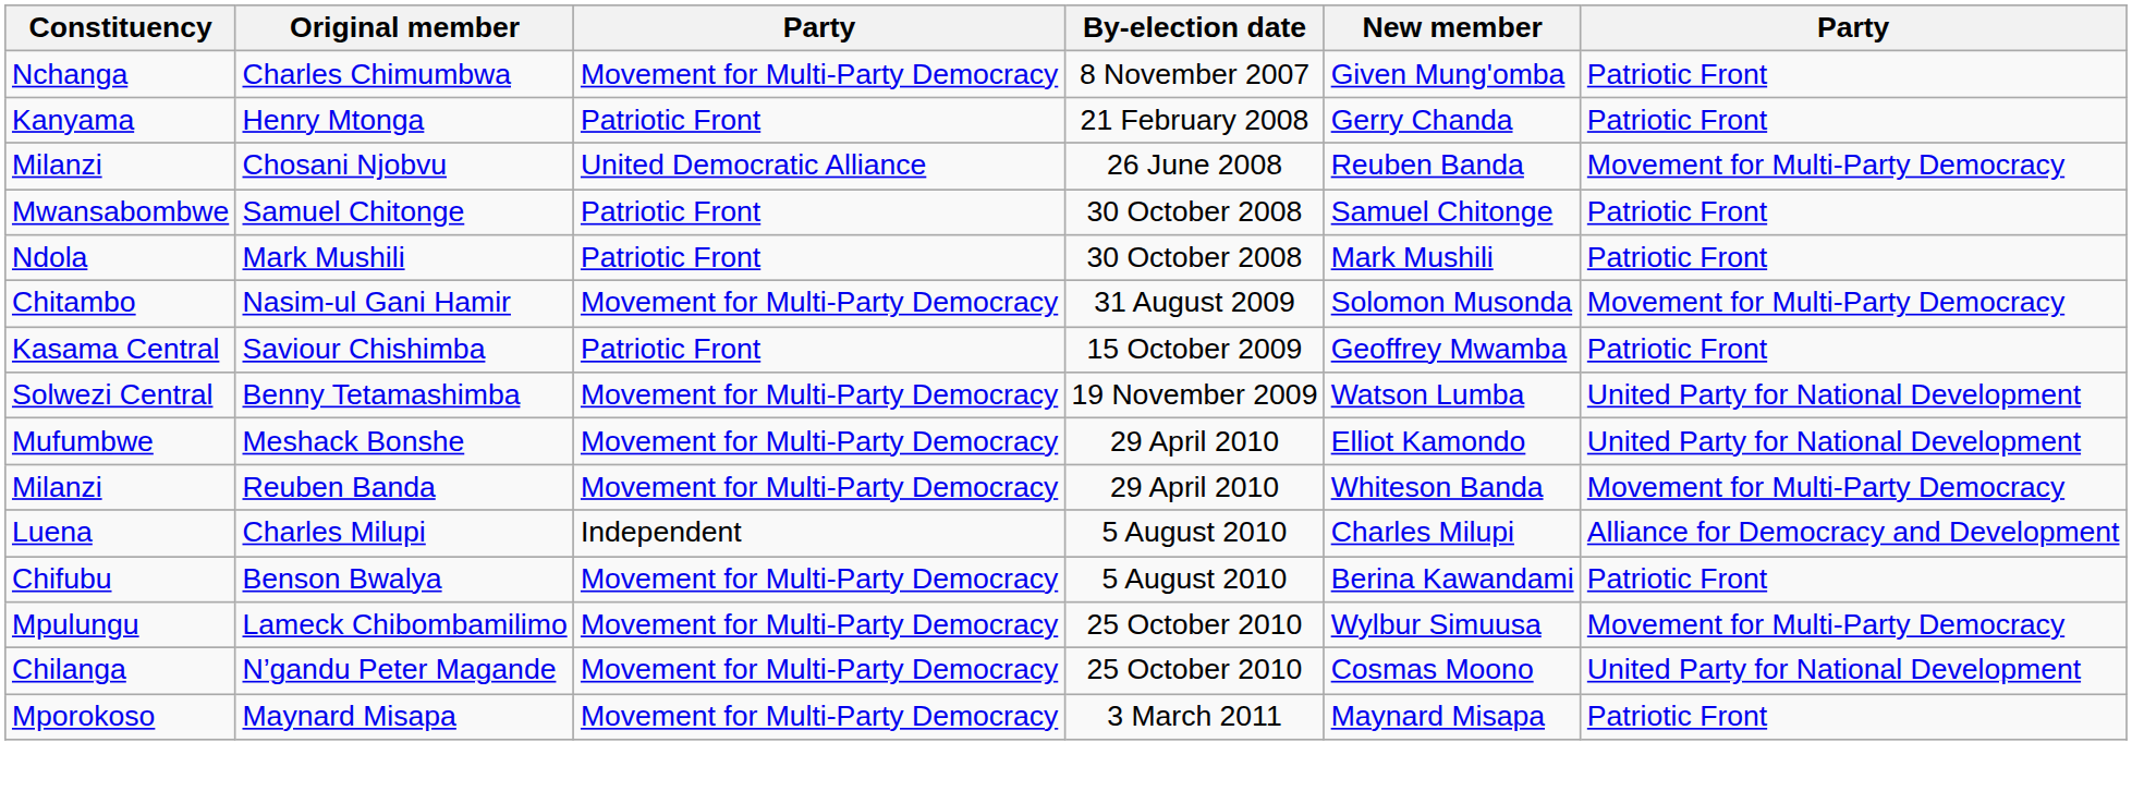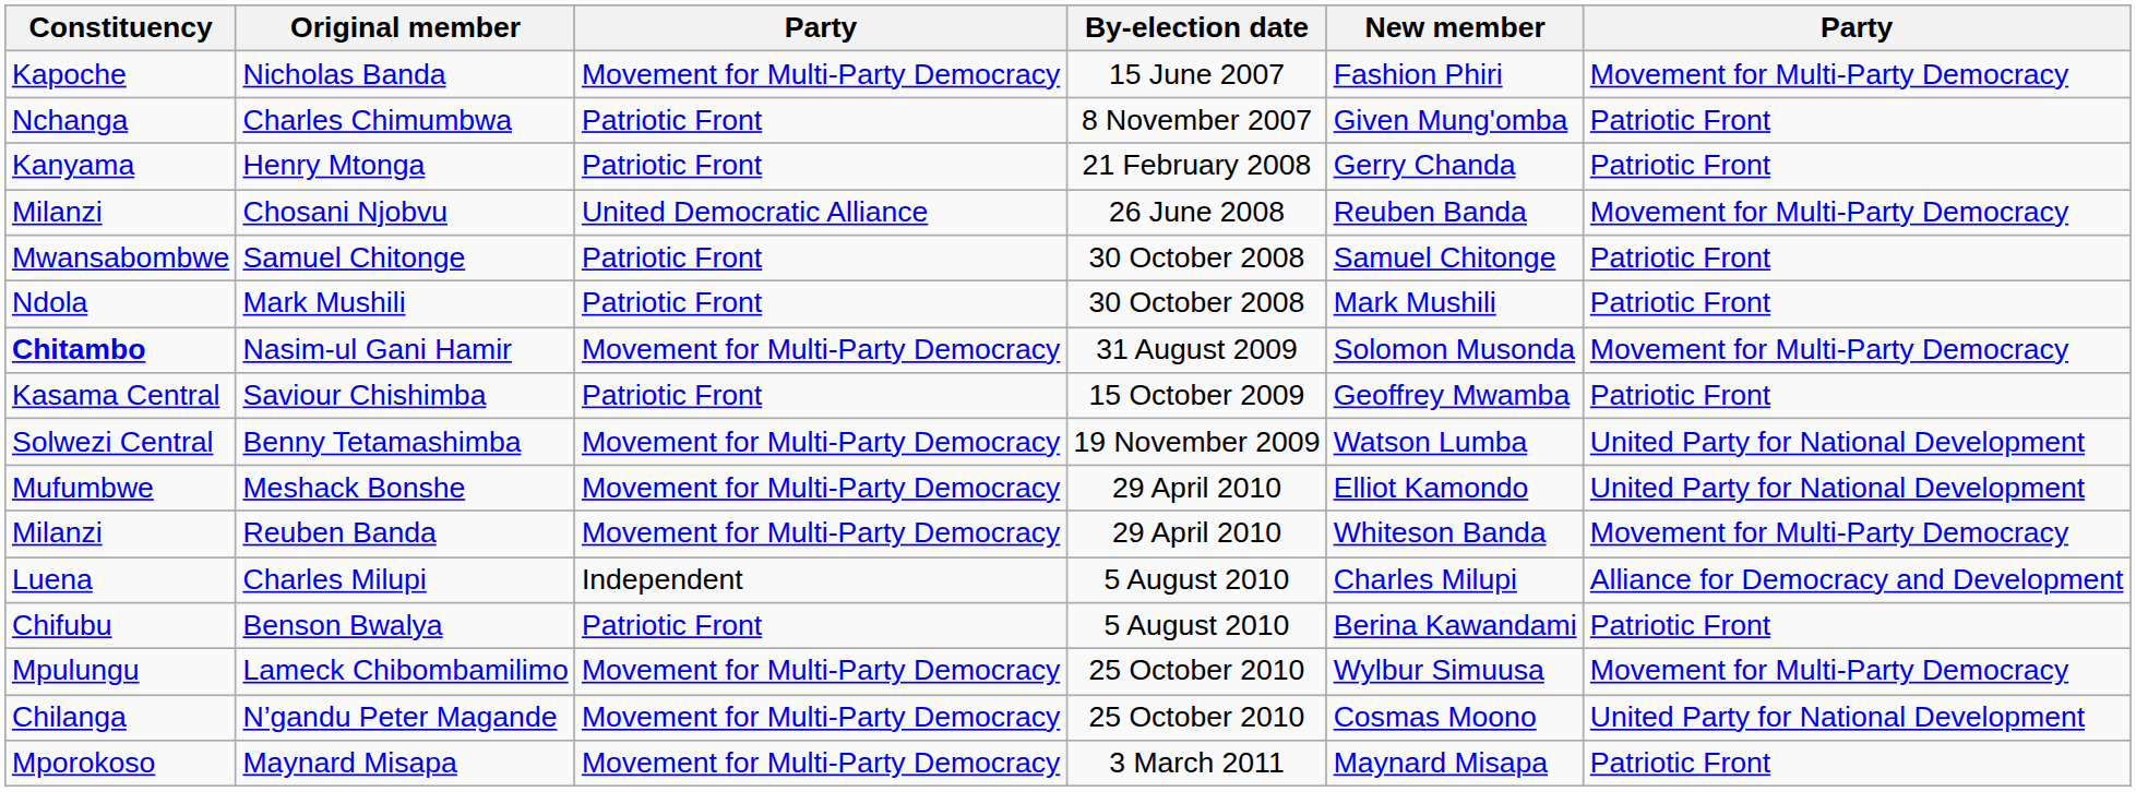+ row: Kapoche | Nicholas Banda | Movement for Multi-Party Democracy | 15 June 2007 | Fashion Phiri | Movement for Multi-Party Democracy
Charles Chimumbwa | column 3: Movement for Multi-Party Democracy -> Patriotic Front
Nasim-ul Gani Hamir | Constituency: normal -> bold
Benson Bwalya | column 3: Movement for Multi-Party Democracy -> Patriotic Front
